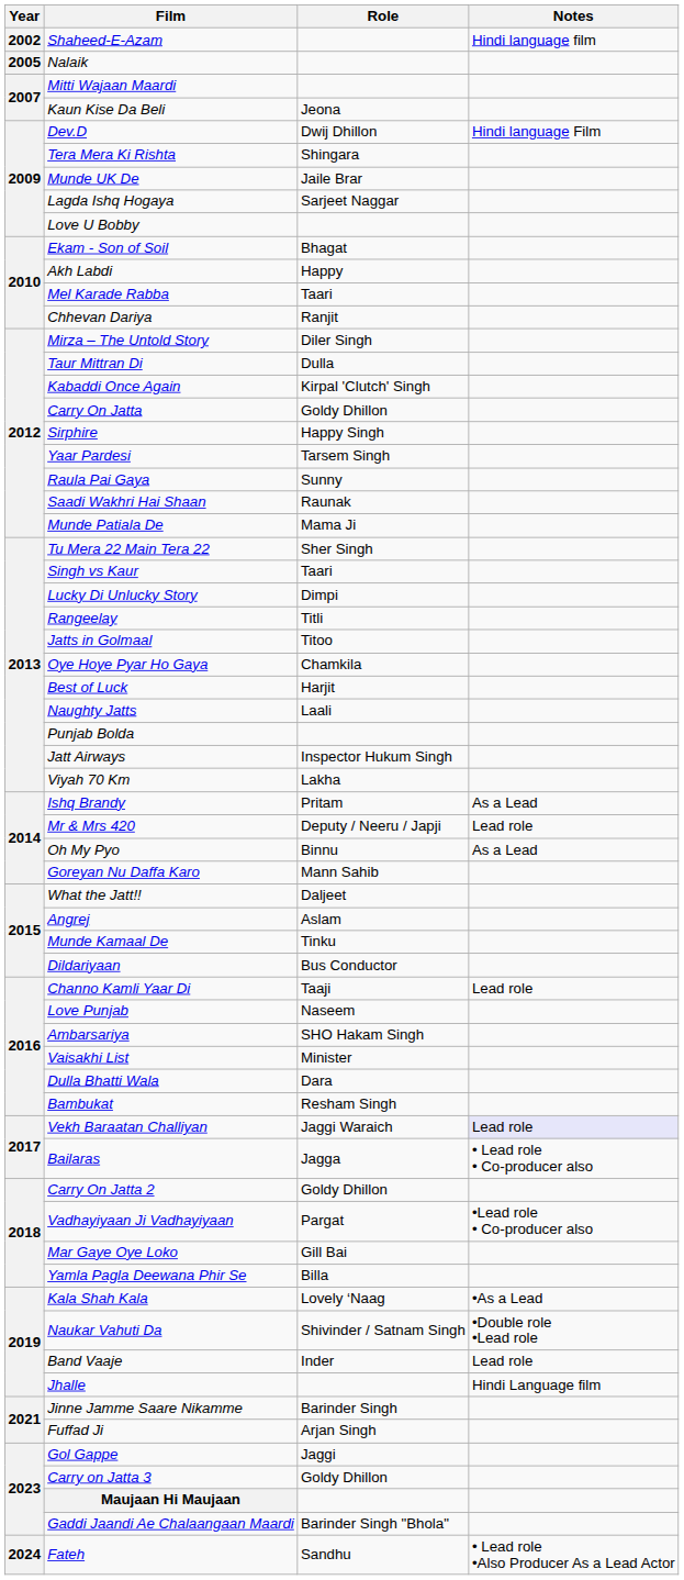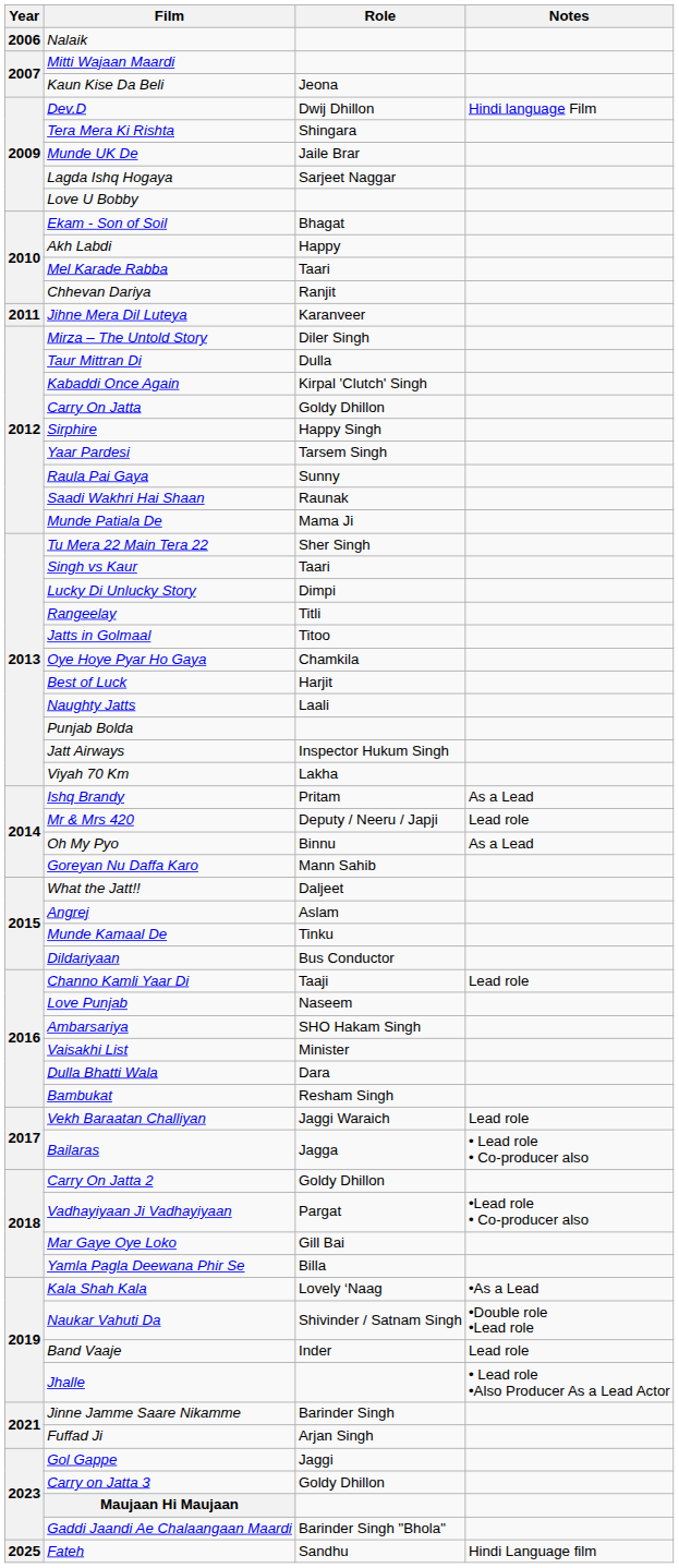- row: 2002 | Shaheed-E-Azam | Hindi language film
Nalaik | Year: 2005 -> 2006
+ row: 2011 | Jihne Mera Dil Luteya | Karanveer
Vekh Baraatan Challiyan | Notes: lavender background -> no background
Jhalle | Notes: Hindi Language film -> • Lead role •Also Producer As a Lead Actor
Fateh | Year: 2024 -> 2025
Fateh | Notes: • Lead role •Also Producer As a Lead Actor -> Hindi Language film
